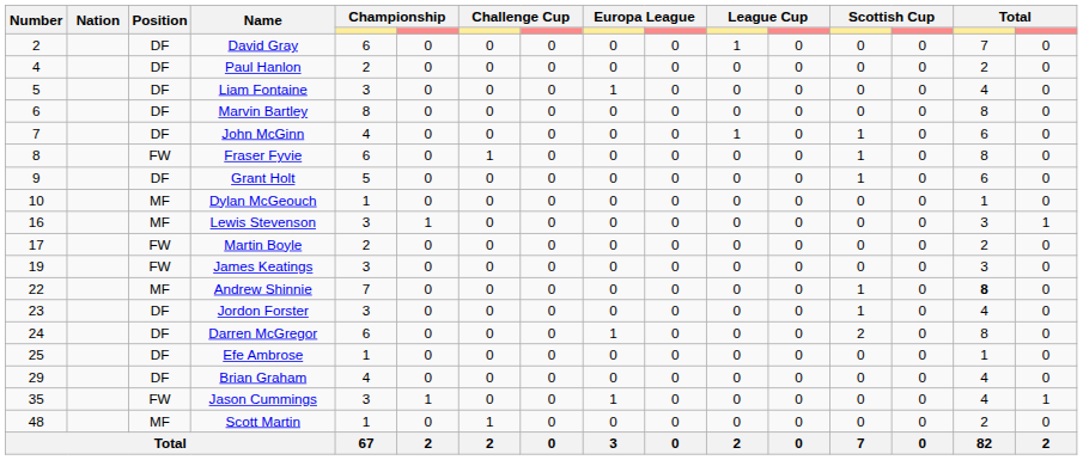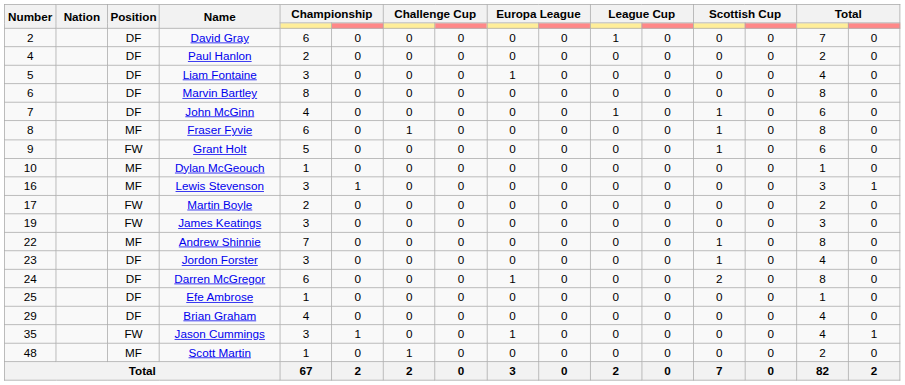Fraser Fyvie | Position: FW -> MF
Grant Holt | Position: DF -> FW
Andrew Shinnie | column 15: bold -> normal
